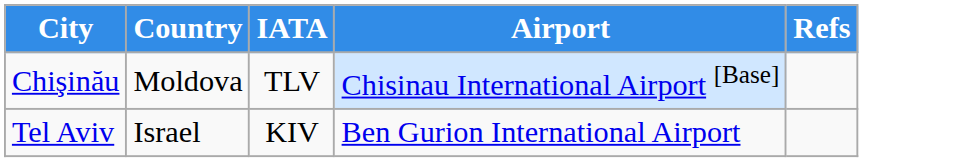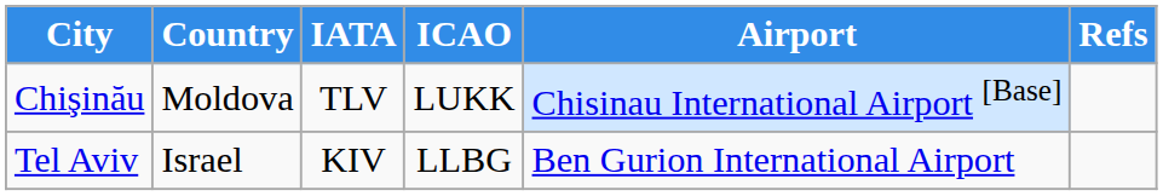+ column: ICAO | LUKK | LLBG
